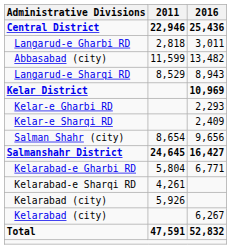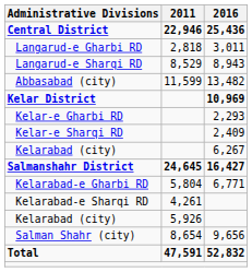rows swapped: Langarud-e Sharqi RD <-> Abbasabad (city)
rows swapped: Kelarabad (city) / 6,267 <-> Salman Shahr (city)
